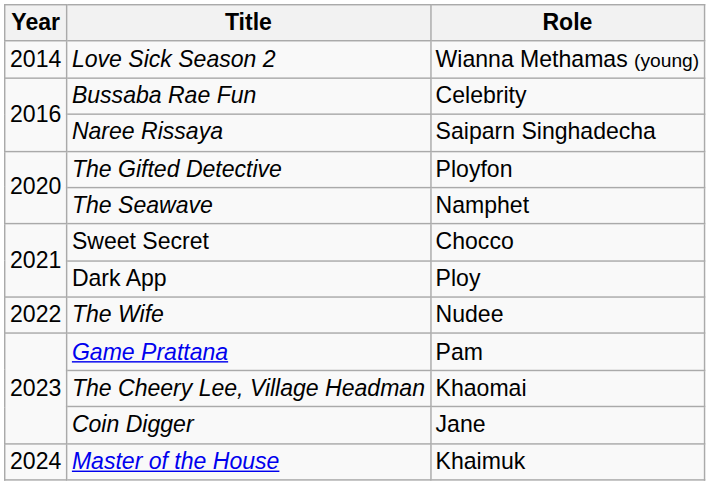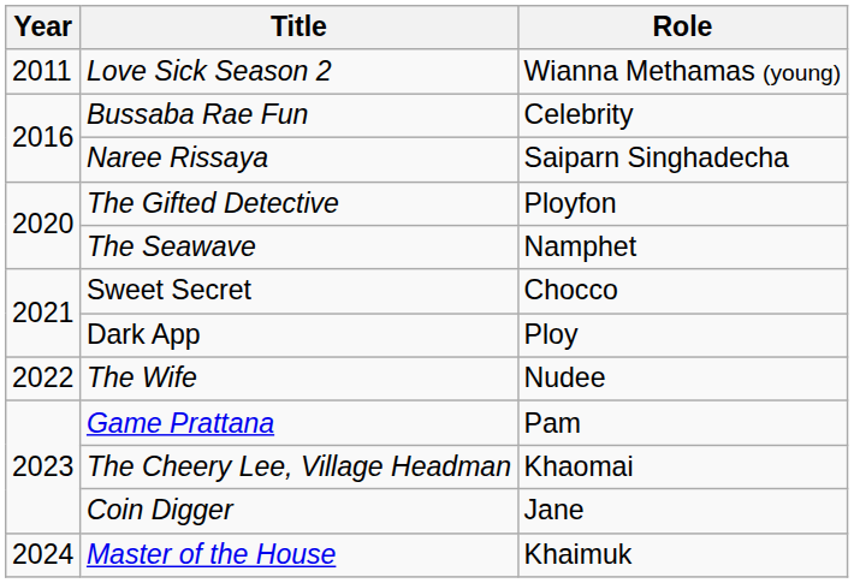Love Sick Season 2 | Year: 2014 -> 2011
